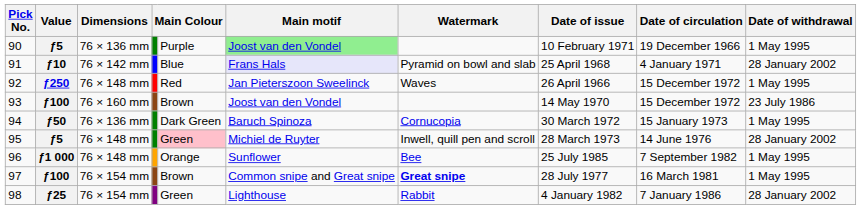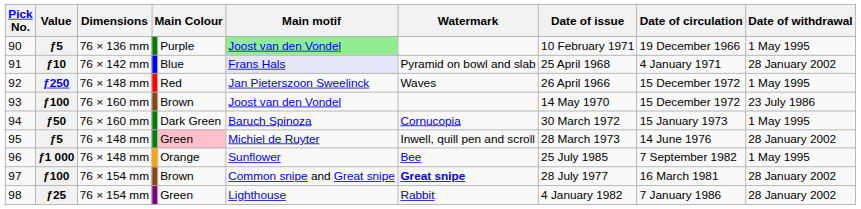94 | Dimensions: 76 × 136 mm -> 76 × 160 mm
97 | Date of withdrawal: 1 May 1995 -> 28 January 2002
